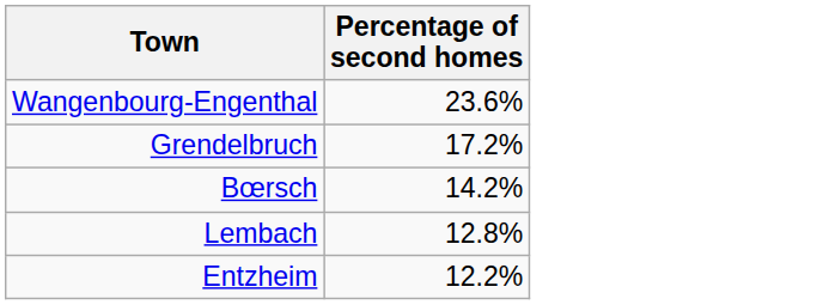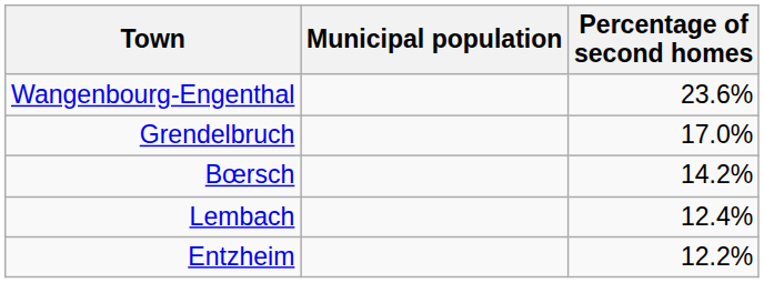+ column: Municipal population
Grendelbruch | Percentage of second homes: 17.2% -> 17.0%
Lembach | Percentage of second homes: 12.8% -> 12.4%
